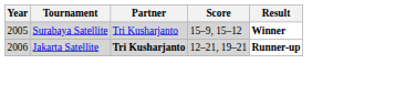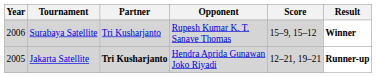+ column: Opponent | Rupesh Kumar K. T. Sanave Thomas | Hendra Aprida Gunawan Joko Riyadi
Surabaya Satellite | Year: 2005 -> 2006
Jakarta Satellite | Year: 2006 -> 2005
